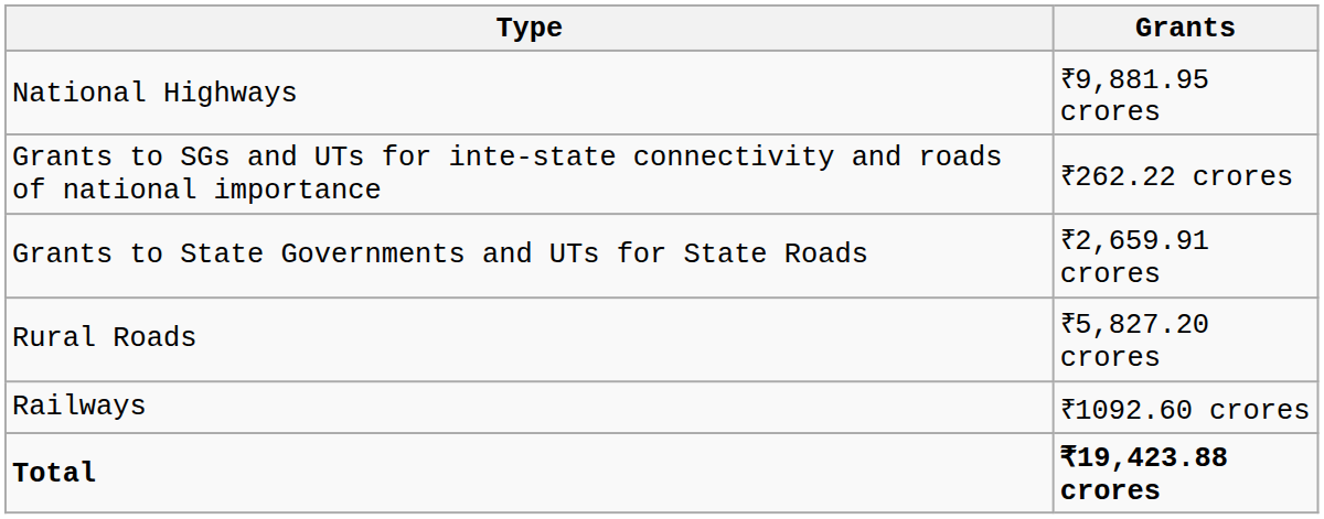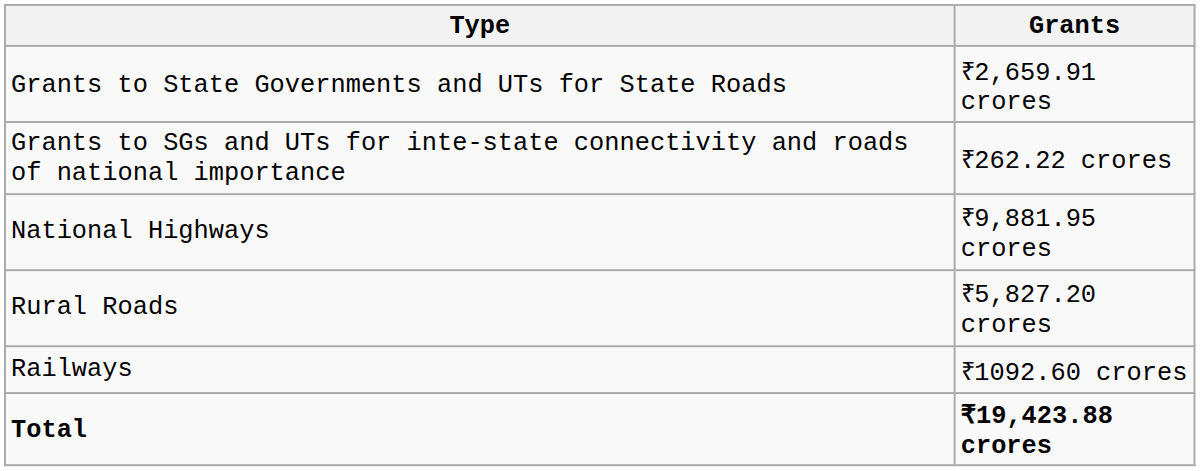rows swapped: Grants to State Governments and UTs for State Roads <-> National Highways
